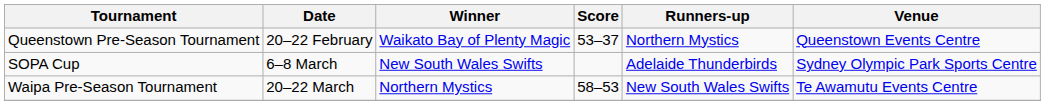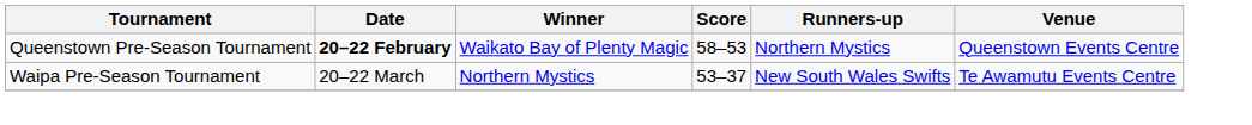Queenstown Pre-Season Tournament | Date: normal -> bold
Queenstown Pre-Season Tournament | Score: 53–37 -> 58–53
- row: SOPA Cup | 6–8 March | New South Wales Swifts | Adelaide Thunderbirds | Sydney Olympic Park Sports Centre
Waipa Pre-Season Tournament | Score: 58–53 -> 53–37
